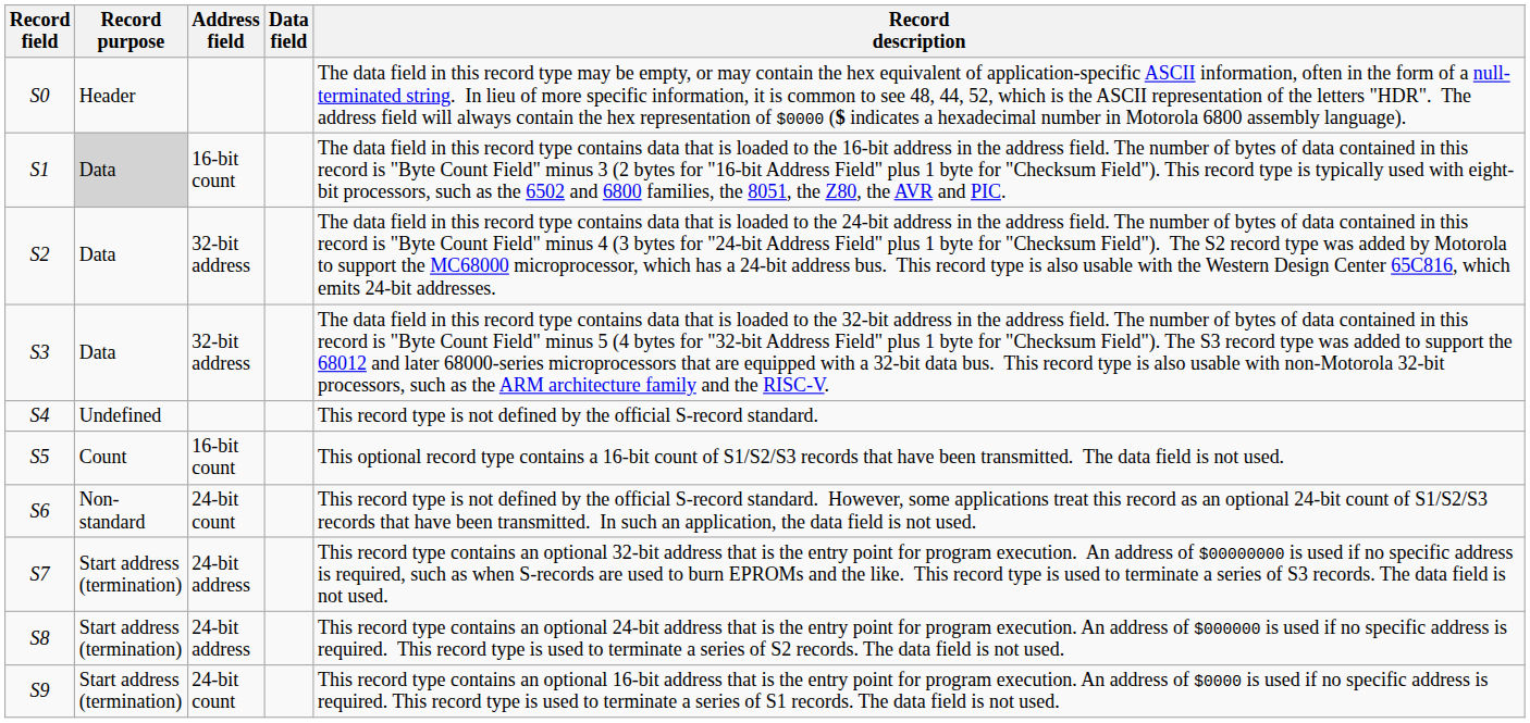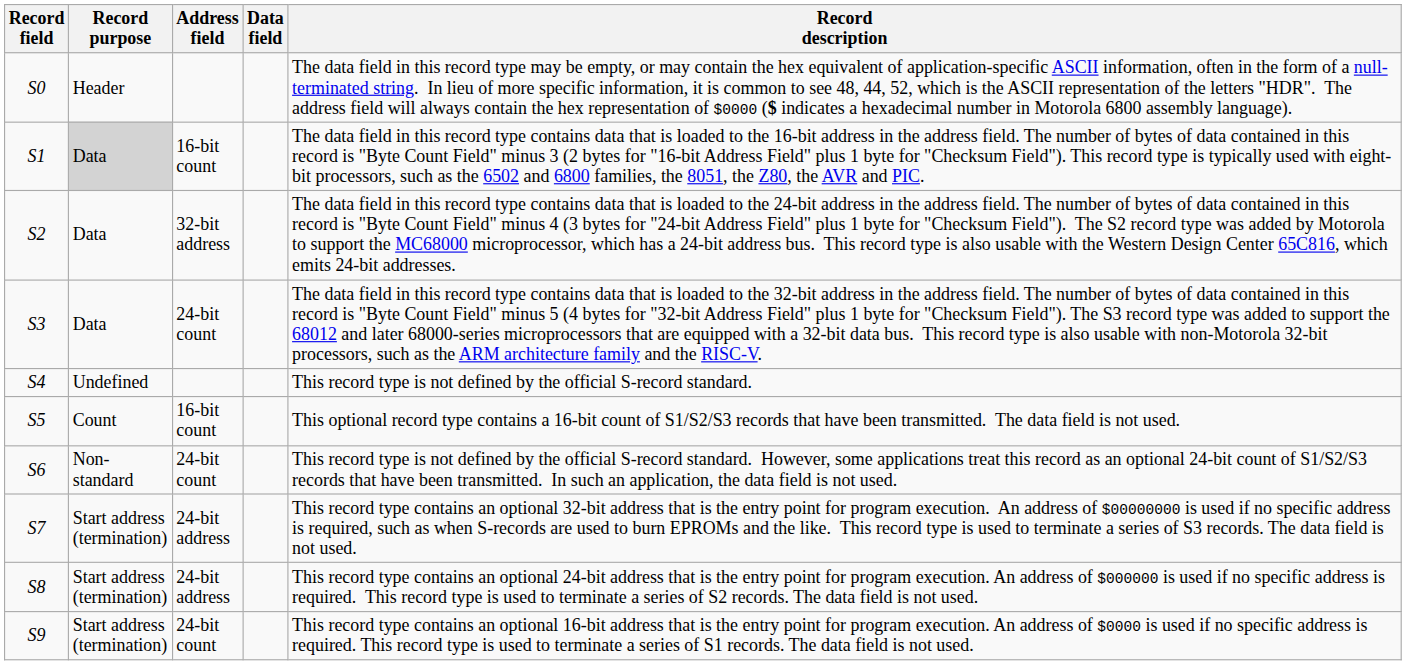S3 | Address field: 32-bit address -> 24-bit count
